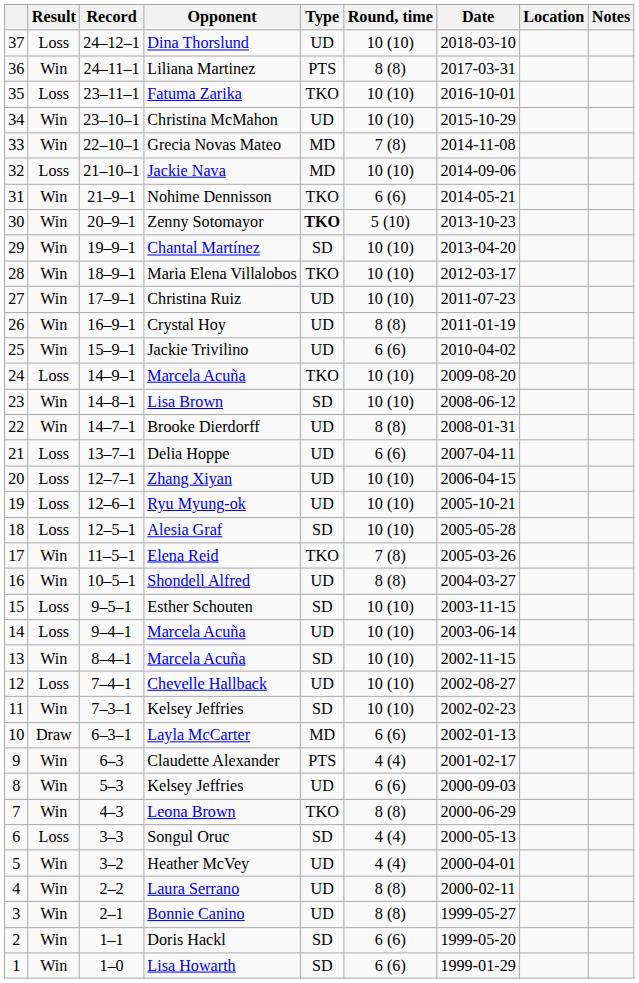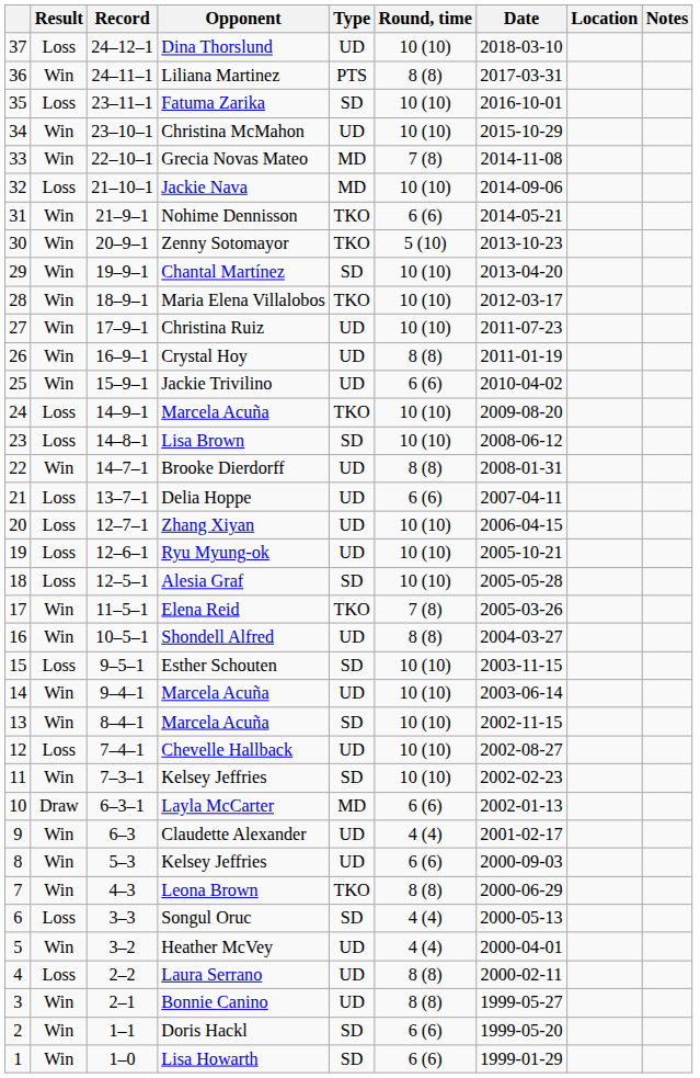Fatuma Zarika | Type: TKO -> SD
Zenny Sotomayor | Type: bold -> normal
Lisa Brown | Result: Win -> Loss
14 / Marcela Acuña | Result: Loss -> Win
Claudette Alexander | Type: PTS -> UD
Laura Serrano | Result: Win -> Loss
